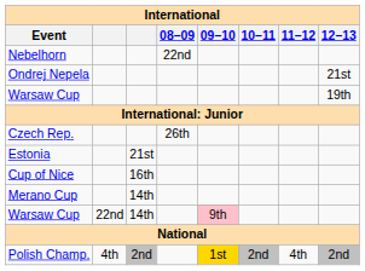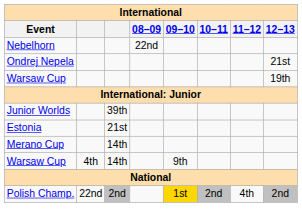+ row: Junior Worlds | 39th
- row: Czech Rep. | 26th
- row: Cup of Nice | 16th
Warsaw Cup / 14th | column 2: 22nd -> 4th
Warsaw Cup / 14th | 09–10: pink background -> no background
Polish Champ. | column 2: 4th -> 22nd
